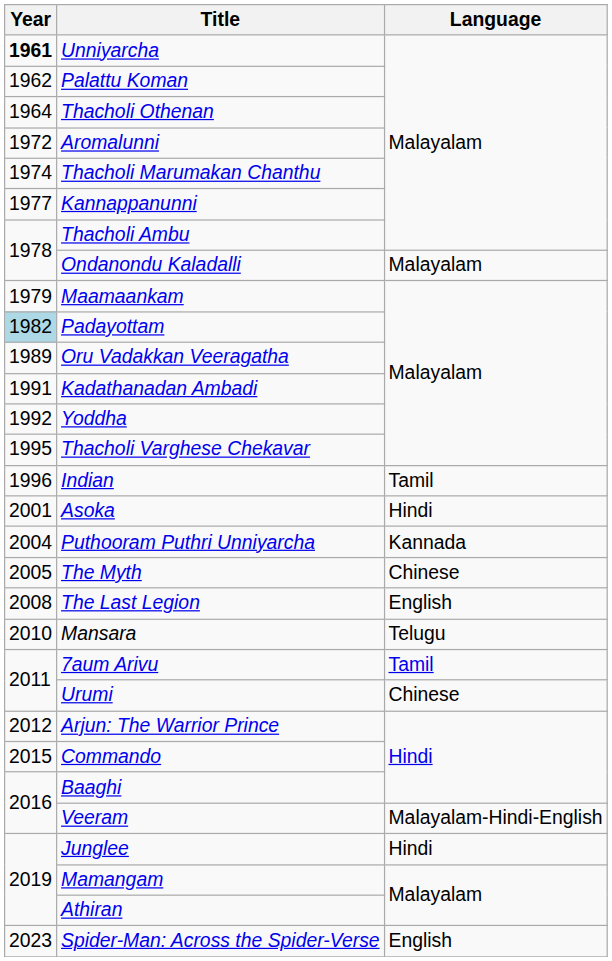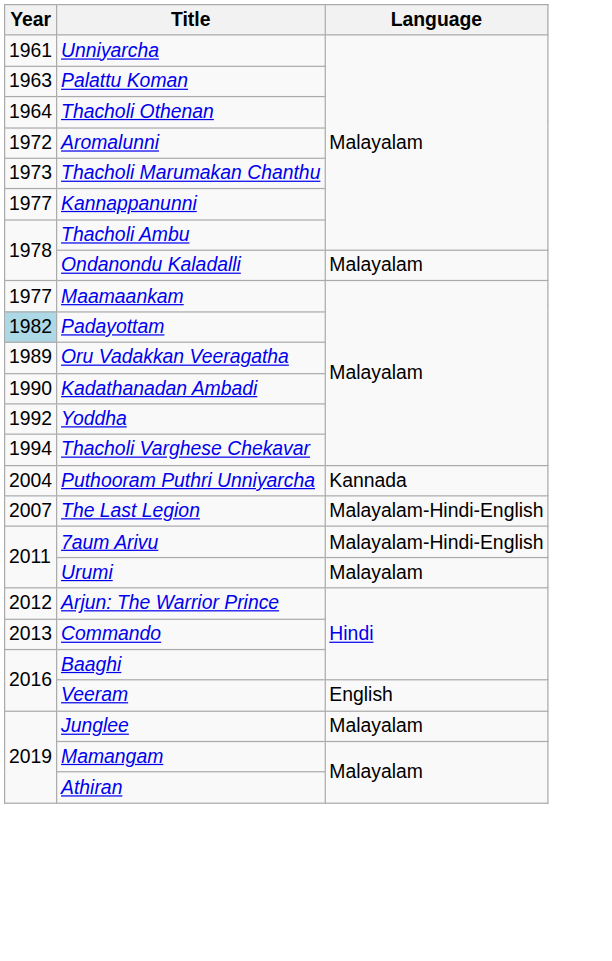Unniyarcha | Year: bold -> normal
Palattu Koman | Year: 1962 -> 1963
Thacholi Marumakan Chanthu | Year: 1974 -> 1973
Maamaankam | Year: 1979 -> 1977
Kadathanadan Ambadi | Year: 1991 -> 1990
Thacholi Varghese Chekavar | Year: 1995 -> 1994
- row: 1996 | Indian | Tamil
- row: 2001 | Asoka | Hindi
- row: 2005 | The Myth | Chinese
The Last Legion | Year: 2008 -> 2007
The Last Legion | Language: English -> Malayalam-Hindi-English
- row: 2010 | Mansara | Telugu
7aum Arivu | Language: Tamil -> Malayalam-Hindi-English
Urumi | Language: Chinese -> Malayalam
Commando | Year: 2015 -> 2013
Veeram | Language: Malayalam-Hindi-English -> English
Junglee | Language: Hindi -> Malayalam
- row: 2023 | Spider-Man: Across the Spider-Verse | English
